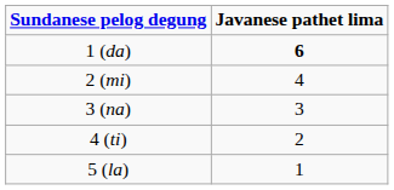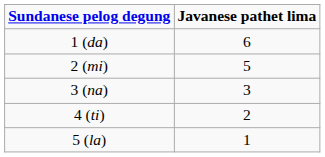1 (da) | Javanese pathet lima: bold -> normal
2 (mi) | Javanese pathet lima: 4 -> 5
